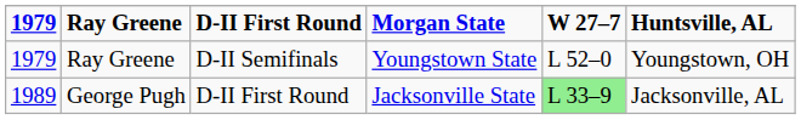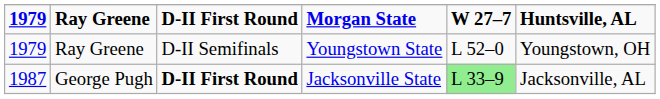George Pugh | 1979: 1989 -> 1987
George Pugh | D-II First Round: normal -> bold
